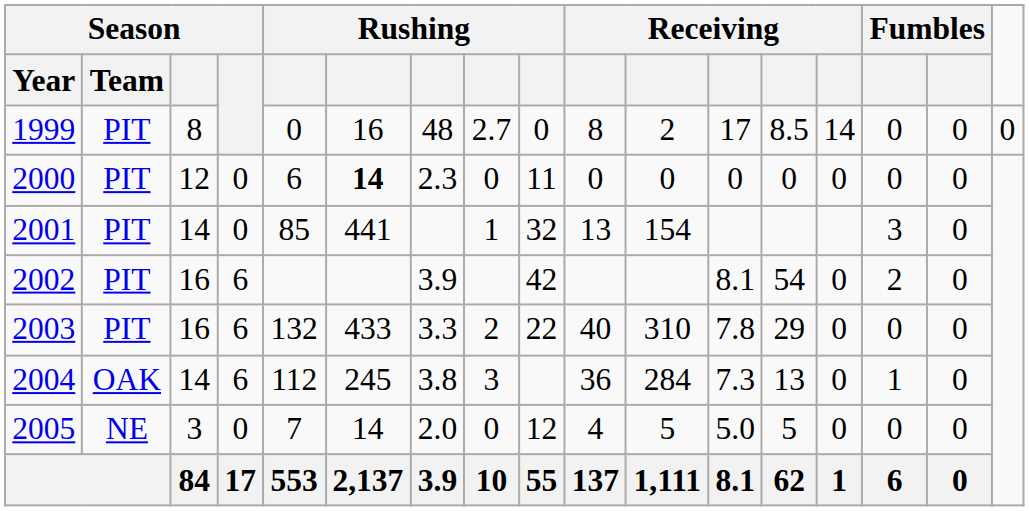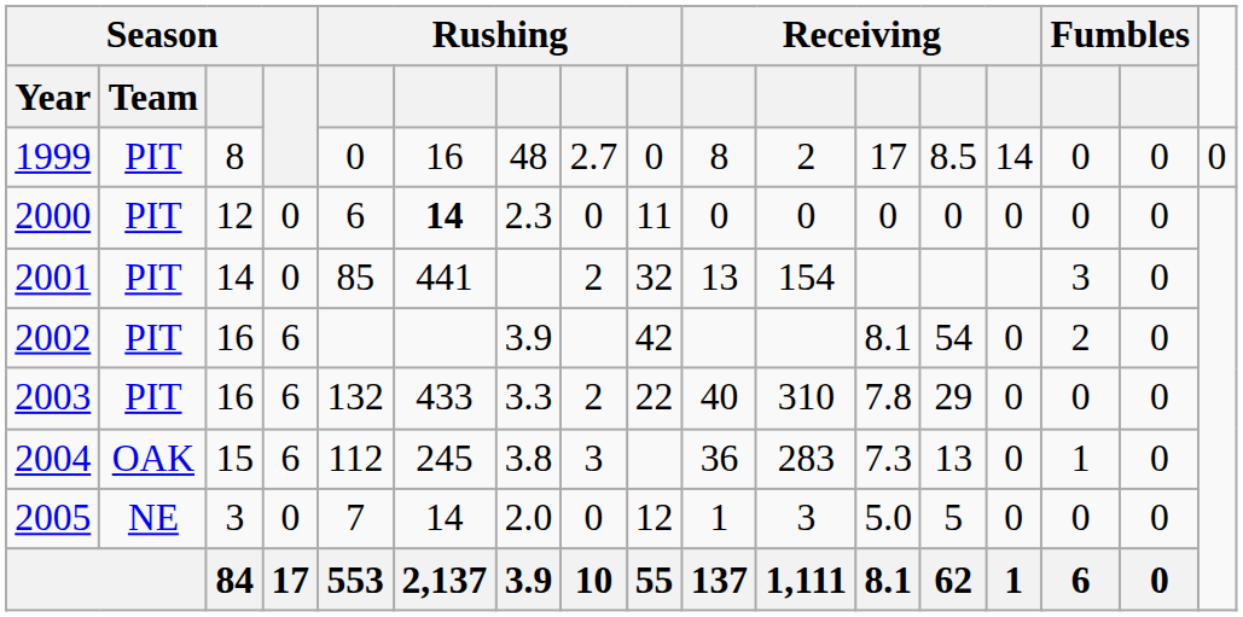2001 | column 8: 1 -> 2
2004 | column 3: 14 -> 15
2004 | column 11: 284 -> 283
2005 | column 10: 4 -> 1
2005 | column 11: 5 -> 3
